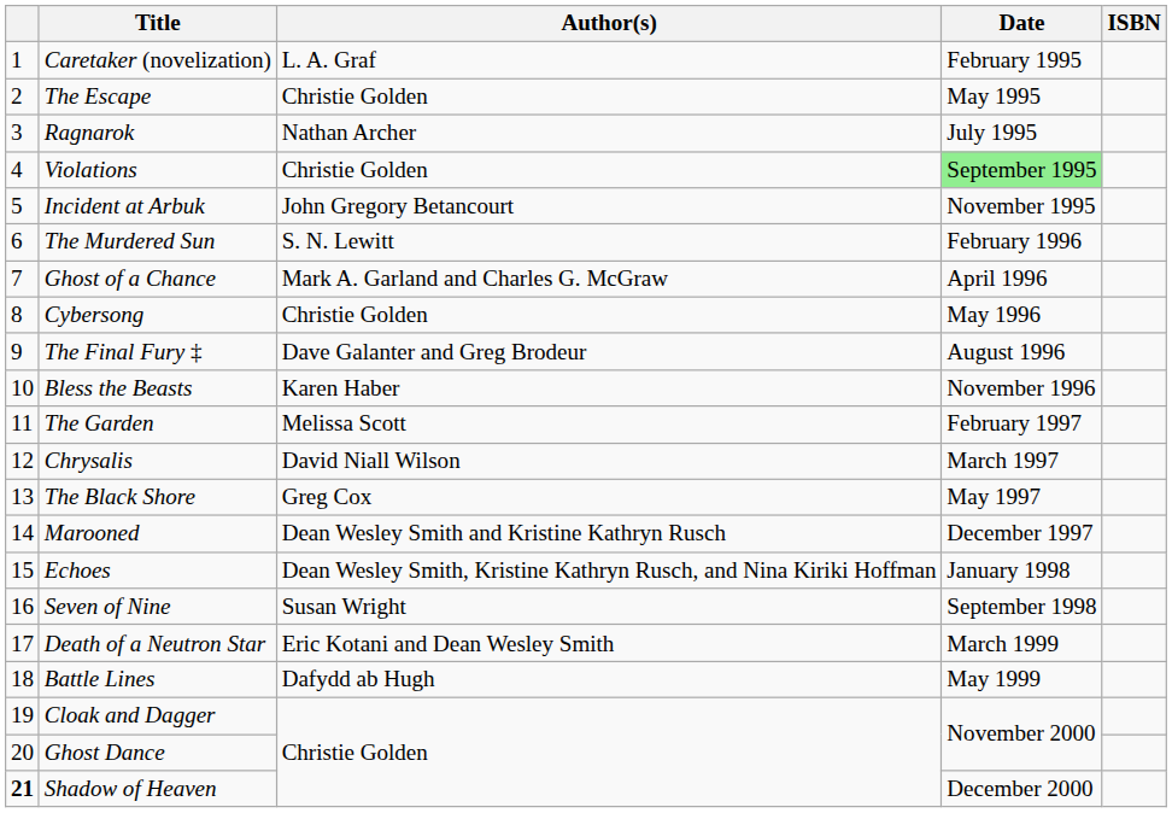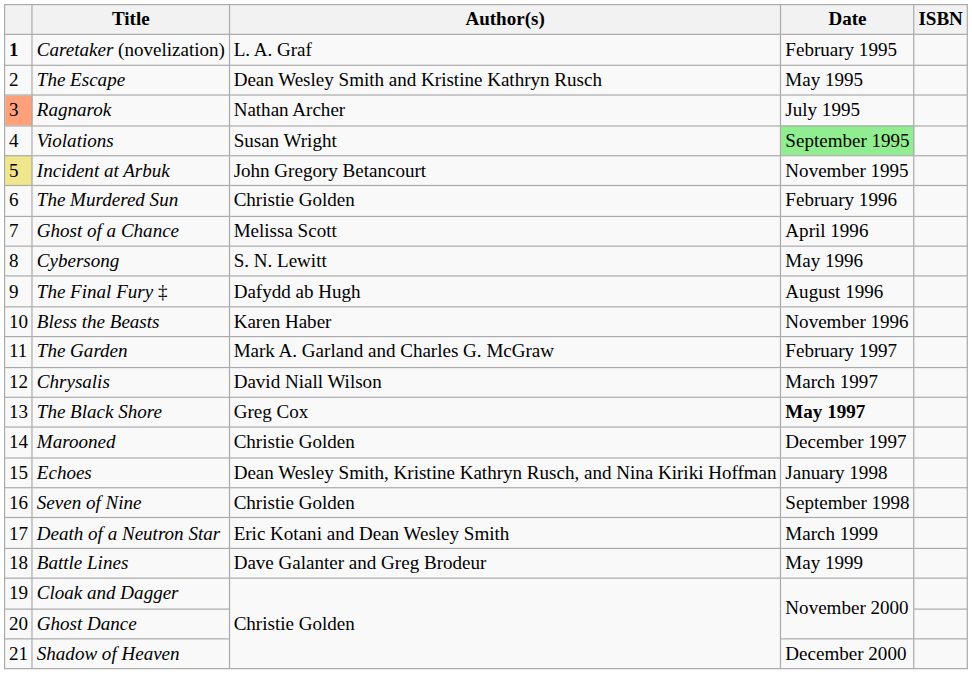Caretaker (novelization) | column 1: normal -> bold
The Escape | Author(s): Christie Golden -> Dean Wesley Smith and Kristine Kathryn Rusch
Ragnarok | column 1: no background -> lightsalmon background
Violations | Author(s): Christie Golden -> Susan Wright
Incident at Arbuk | column 1: no background -> khaki background
The Murdered Sun | Author(s): S. N. Lewitt -> Christie Golden
Ghost of a Chance | Author(s): Mark A. Garland and Charles G. McGraw -> Melissa Scott
Cybersong | Author(s): Christie Golden -> S. N. Lewitt
The Final Fury ‡ | Author(s): Dave Galanter and Greg Brodeur -> Dafydd ab Hugh
The Garden | Author(s): Melissa Scott -> Mark A. Garland and Charles G. McGraw
The Black Shore | Date: normal -> bold
Marooned | Author(s): Dean Wesley Smith and Kristine Kathryn Rusch -> Christie Golden
Seven of Nine | Author(s): Susan Wright -> Christie Golden
Battle Lines | Author(s): Dafydd ab Hugh -> Dave Galanter and Greg Brodeur
Shadow of Heaven | column 1: bold -> normal
